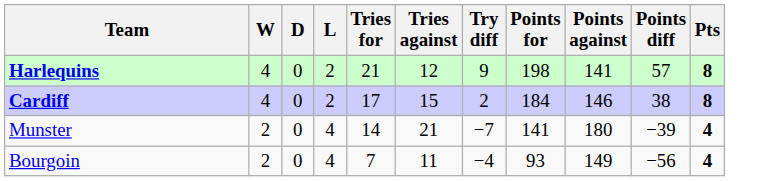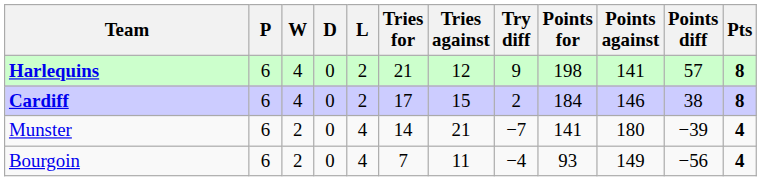+ column: P | 6 | 6 | 6 | 6
